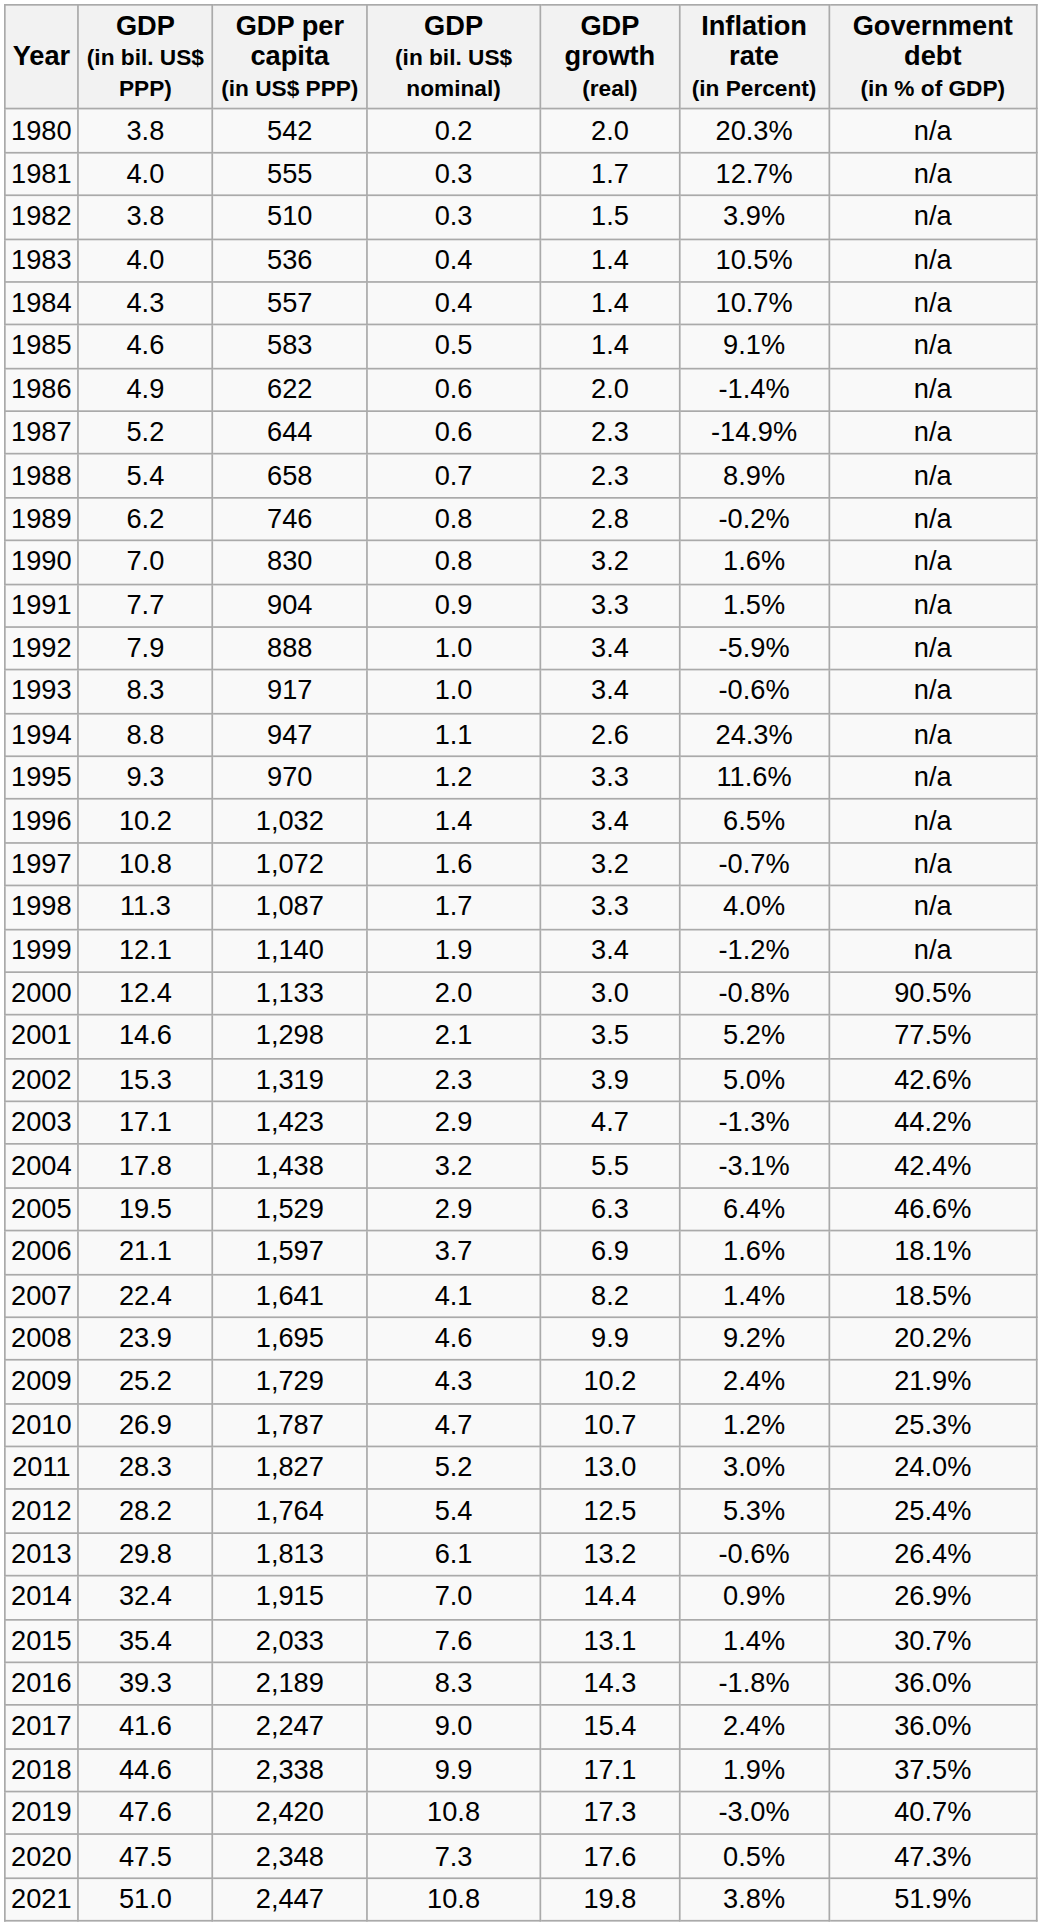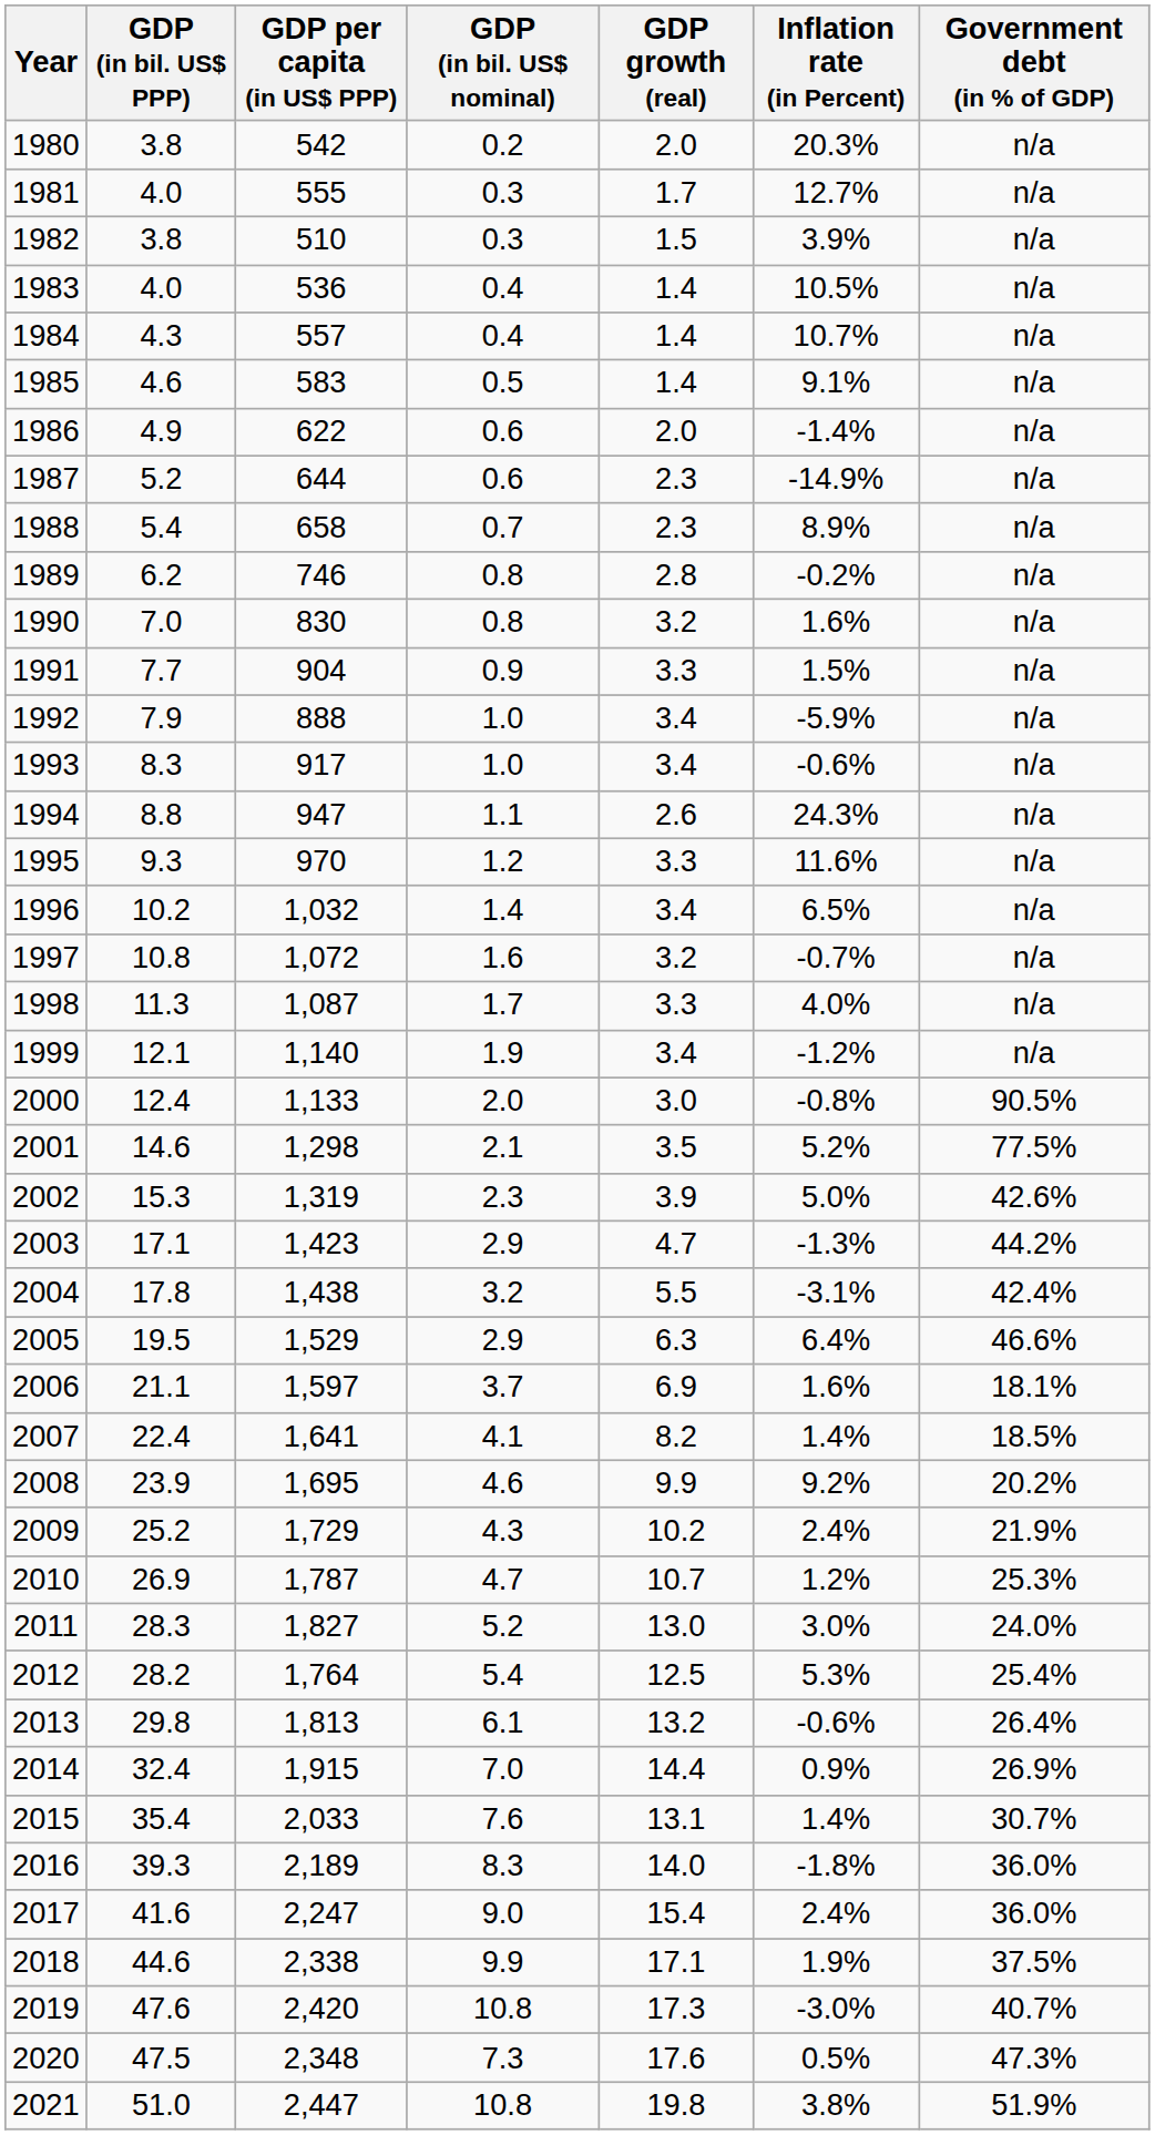2016 | GDP growth (real): 14.3 -> 14.0
